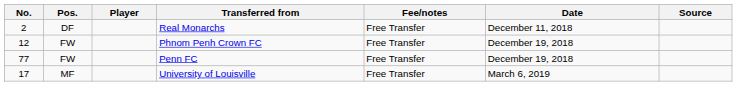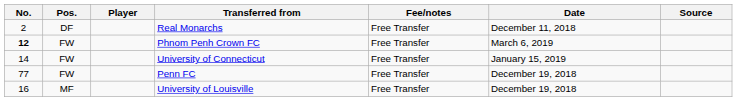Phnom Penh Crown FC | No.: normal -> bold
Phnom Penh Crown FC | Date: December 19, 2018 -> March 6, 2019
+ row: 14 | FW | University of Connecticut | Free Transfer | January 15, 2019
University of Louisville | No.: 17 -> 16
University of Louisville | Date: March 6, 2019 -> December 19, 2018
